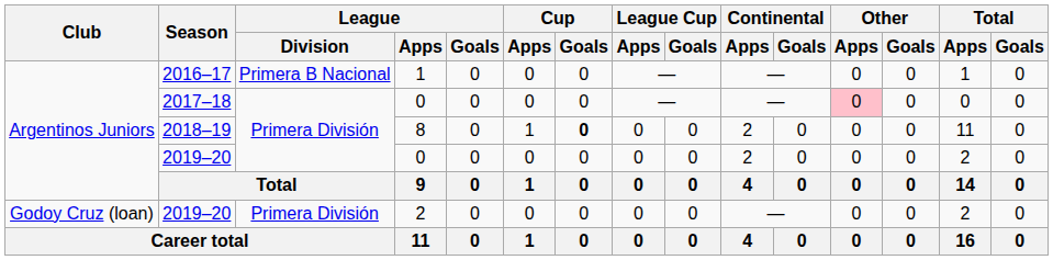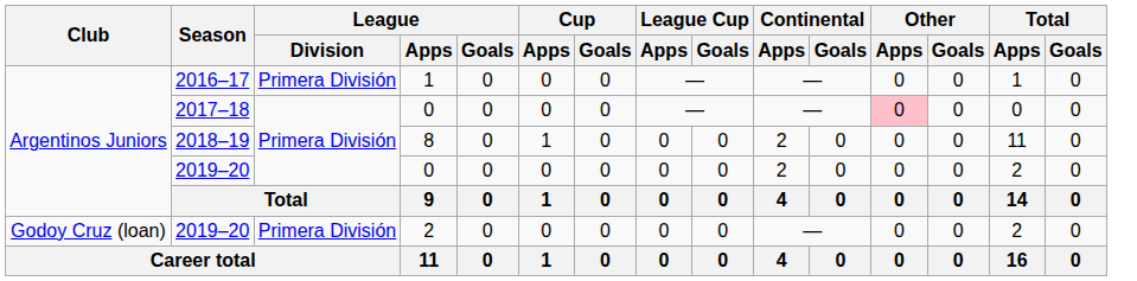2016–17 | League / Division: Primera B Nacional -> Primera División
2018–19 | Cup / Goals: bold -> normal
